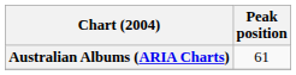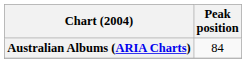Australian Albums (ARIA Charts) | Peak position: 61 -> 84
